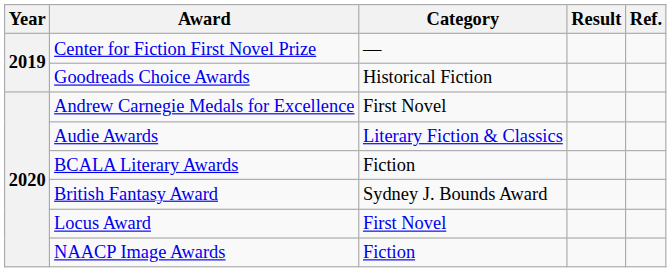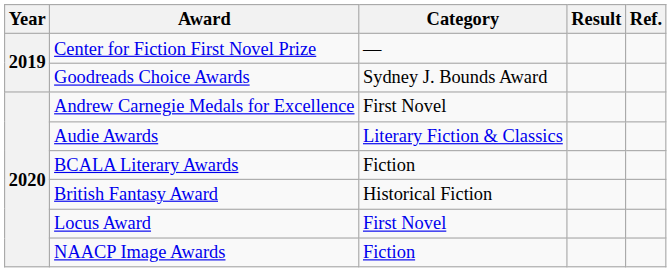Goodreads Choice Awards | Category: Historical Fiction -> Sydney J. Bounds Award
British Fantasy Award | Category: Sydney J. Bounds Award -> Historical Fiction
